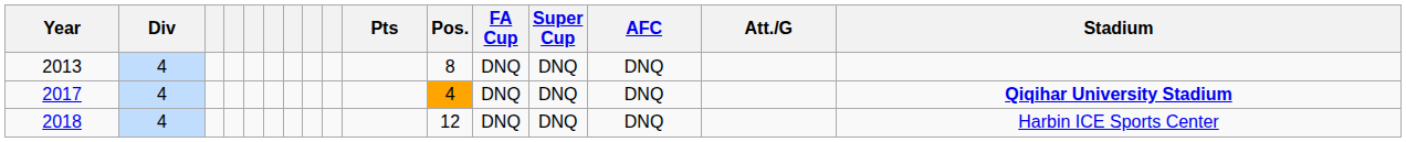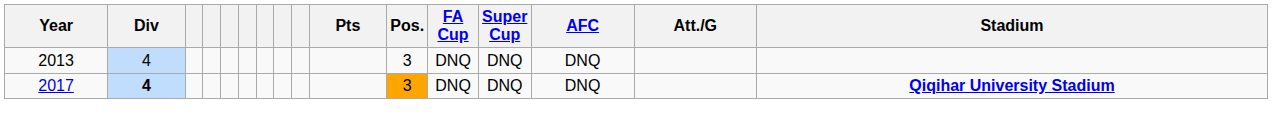2013 | Pos.: 8 -> 3
2017 | Div: normal -> bold
2017 | Pos.: 4 -> 3
- row: 2018 | 4 | 12 | DNQ | DNQ | DNQ | Harbin ICE Sports Center
